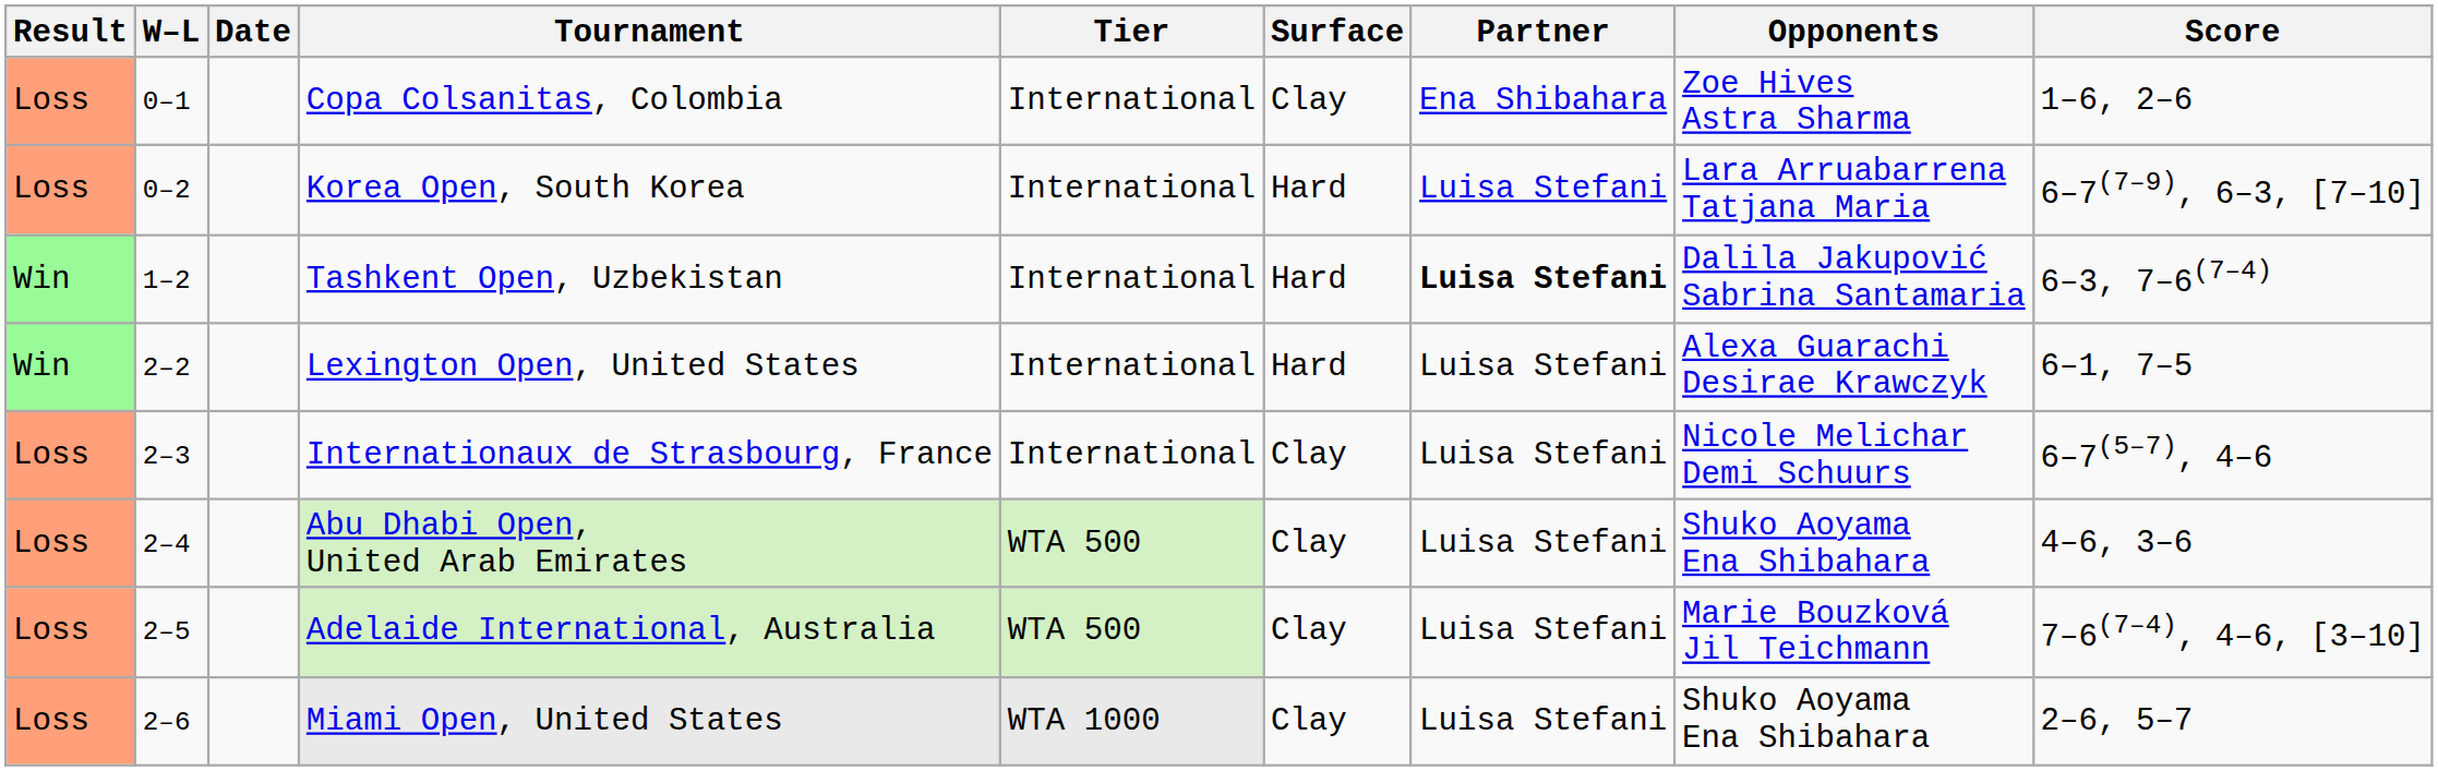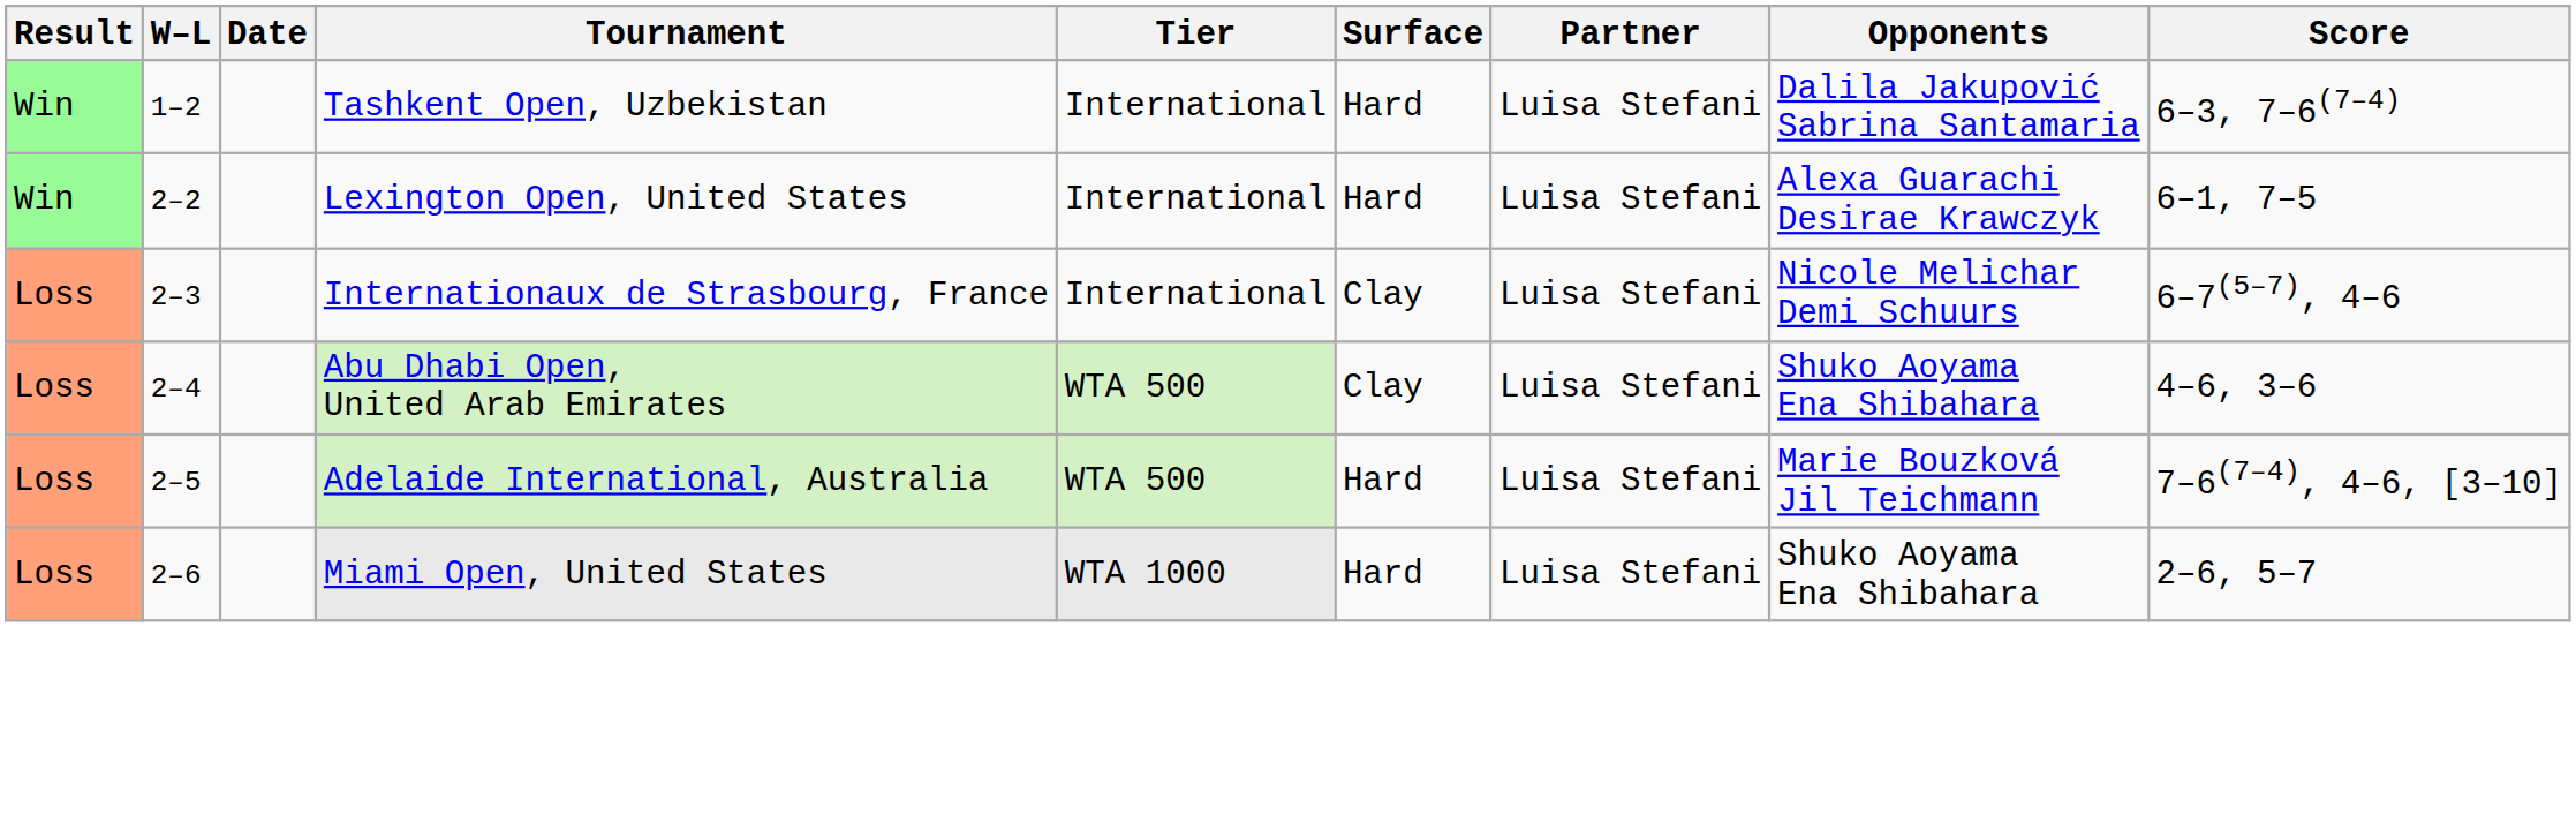- row: Loss | 0–1 | Copa Colsanitas, Colombia | International | Clay | Ena Shibahara | Zoe Hives Astra Sharma | 1–6, 2–6
- row: Loss | 0–2 | Korea Open, South Korea | International | Hard | Luisa Stefani | Lara Arruabarrena Tatjana Maria | 6–7(7–9), 6–3, [7–10]
Tashkent Open, Uzbekistan | Partner: bold -> normal
Adelaide International, Australia | Surface: Clay -> Hard
Miami Open, United States | Surface: Clay -> Hard
